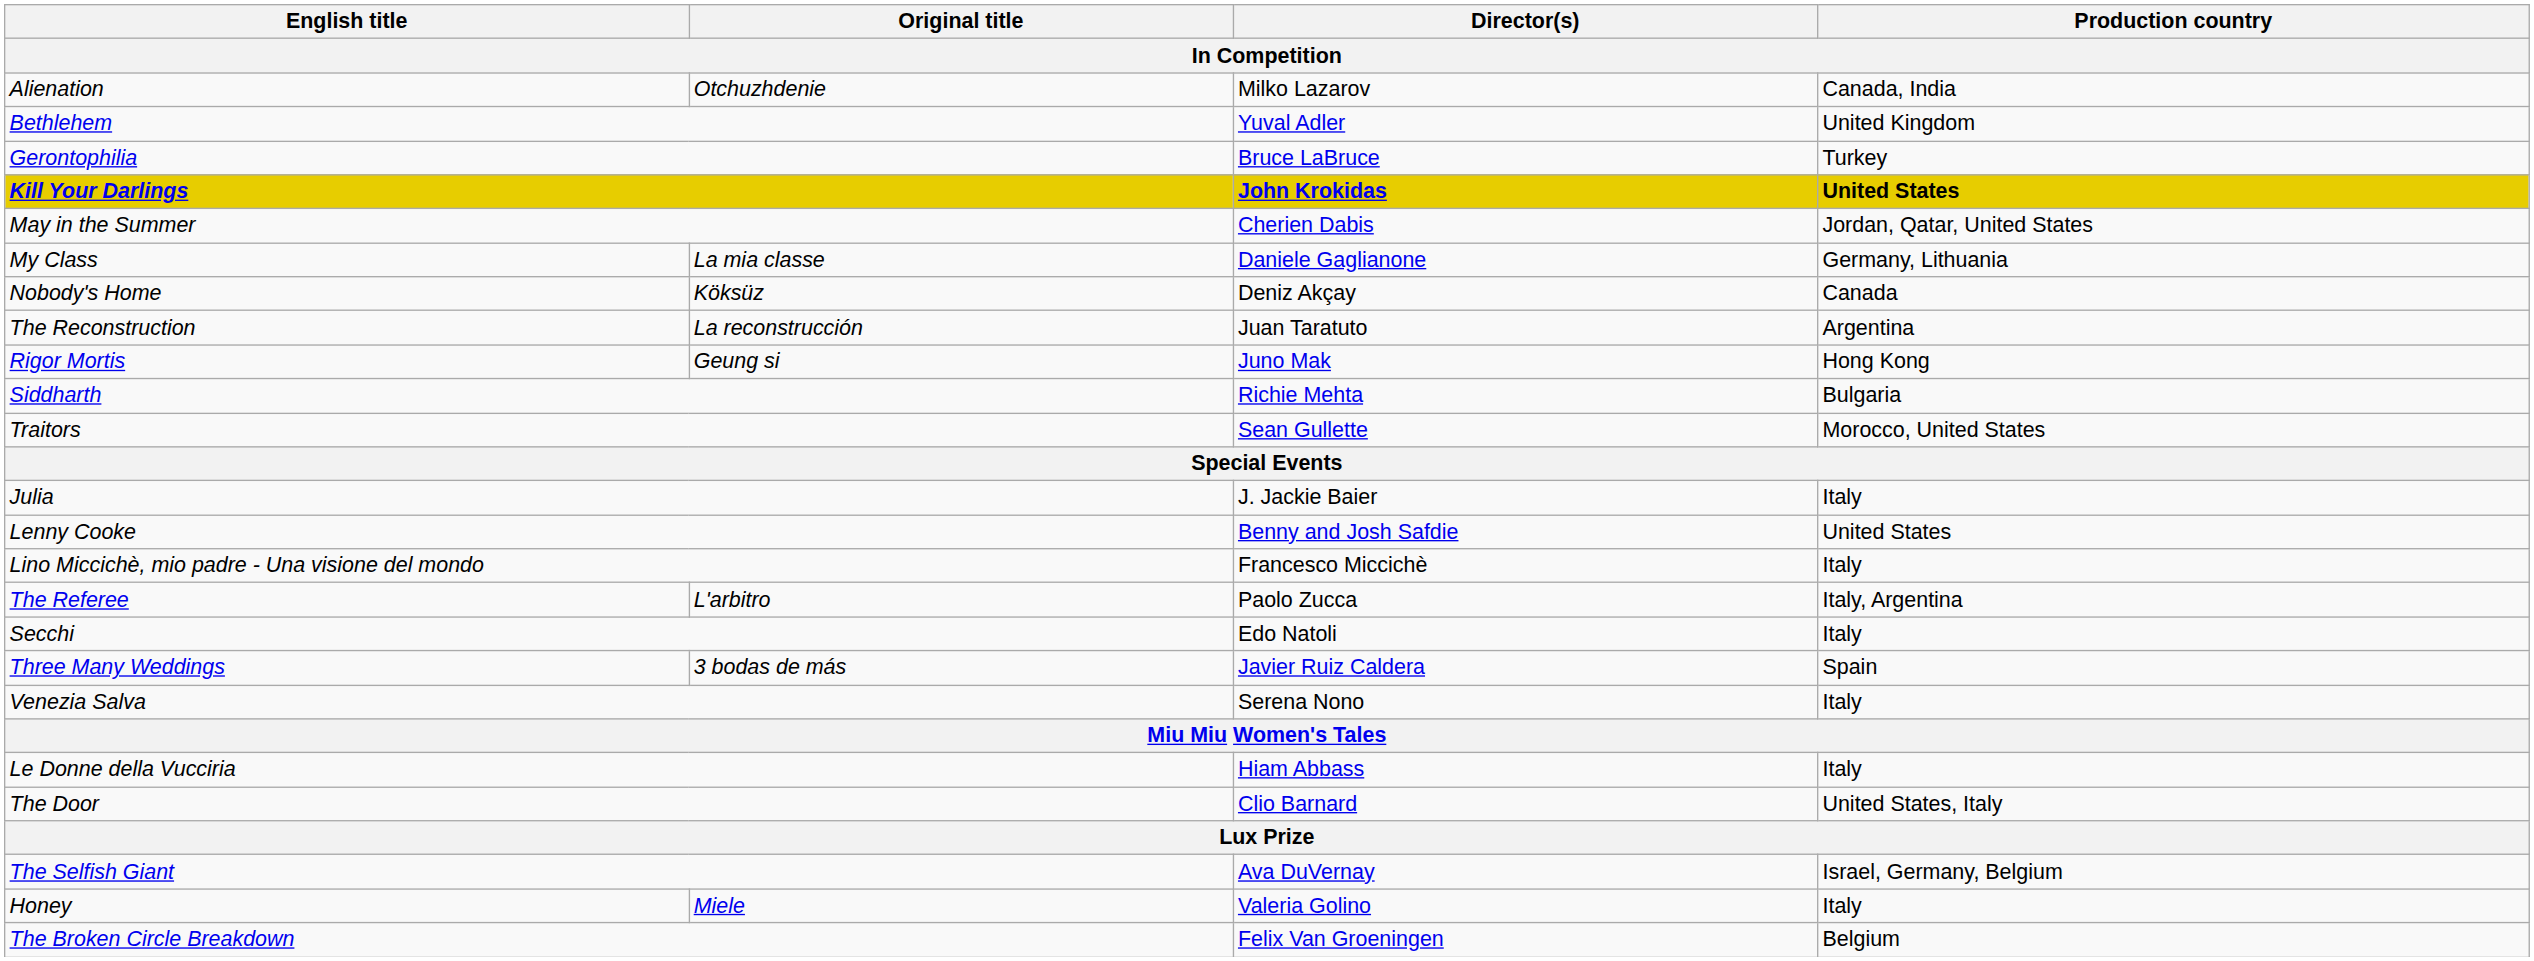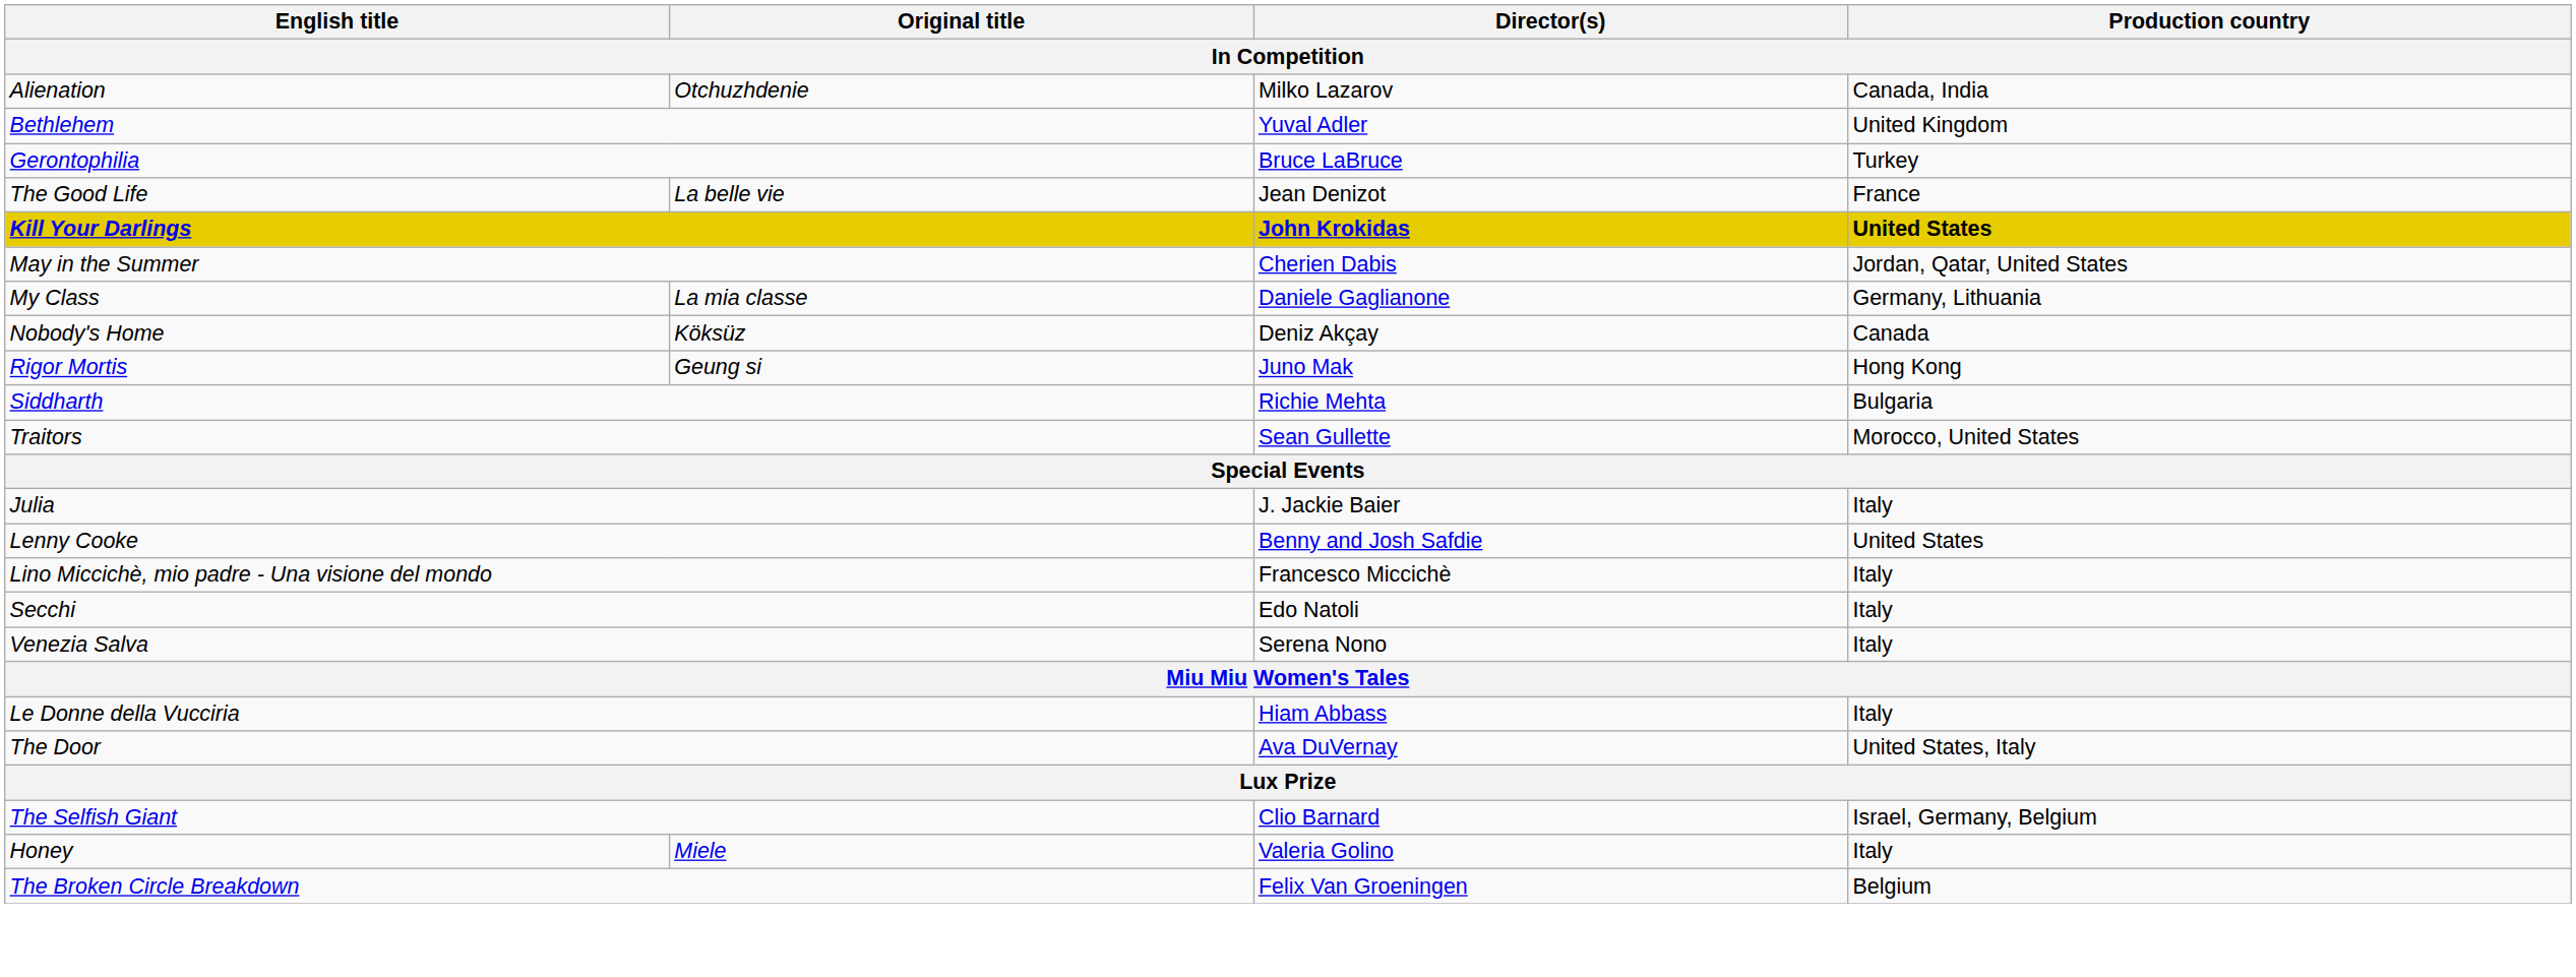+ row: The Good Life | La belle vie | Jean Denizot | France
- row: The Reconstruction | La reconstrucción | Juan Taratuto | Argentina
- row: The Referee | L'arbitro | Paolo Zucca | Italy, Argentina
- row: Three Many Weddings | 3 bodas de más | Javier Ruiz Caldera | Spain
The Door | Director(s): Clio Barnard -> Ava DuVernay
The Selfish Giant | Director(s): Ava DuVernay -> Clio Barnard
